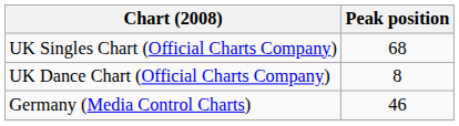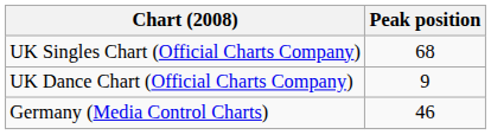UK Dance Chart (Official Charts Company) | Peak position: 8 -> 9
